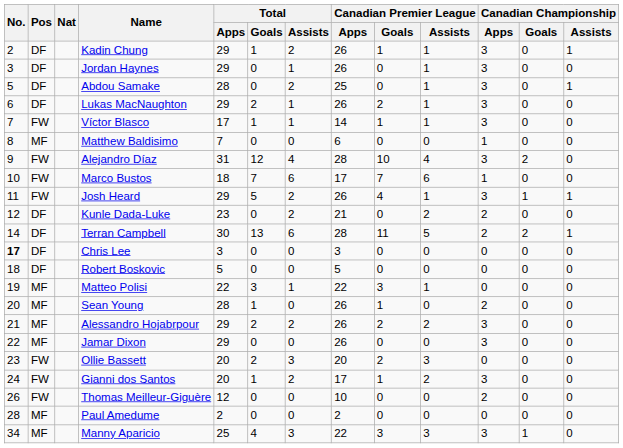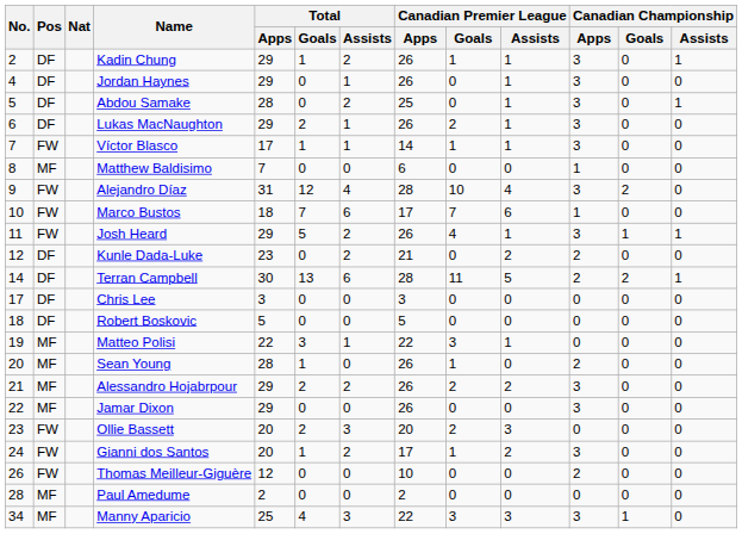Jordan Haynes | No.: 3 -> 4
Chris Lee | No.: bold -> normal
